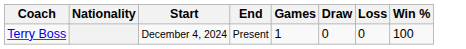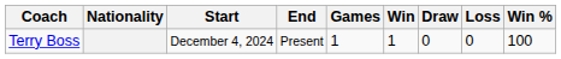+ column: Win | 1
